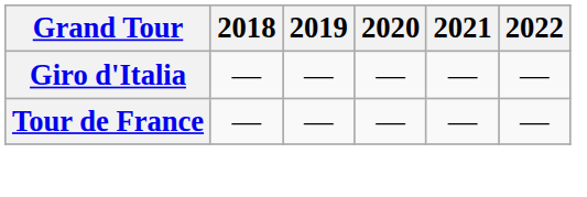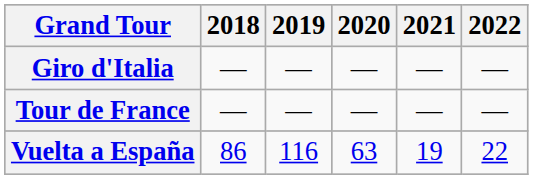+ row: Vuelta a España | 86 | 116 | 63 | 19 | 22
